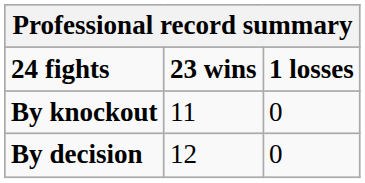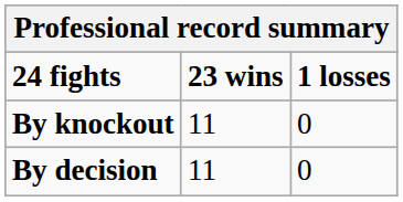By decision | 23 wins: 12 -> 11
